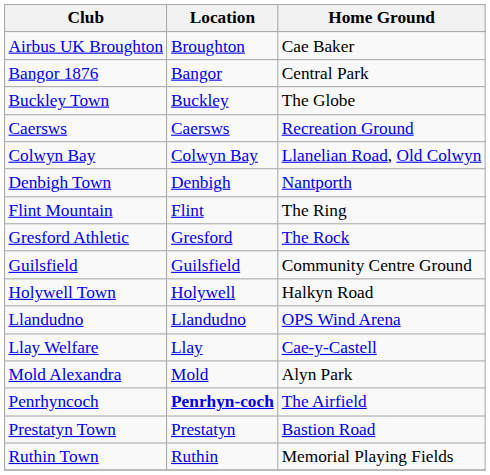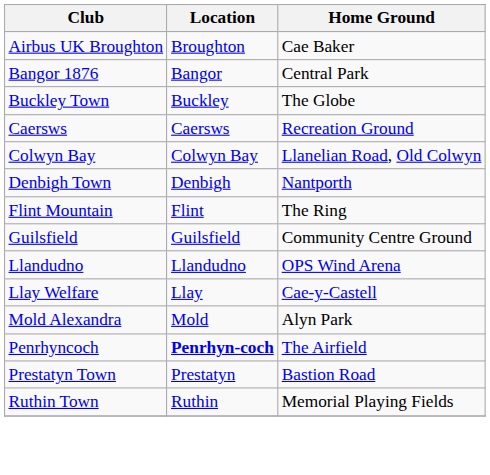- row: Gresford Athletic | Gresford | The Rock
- row: Holywell Town | Holywell | Halkyn Road
